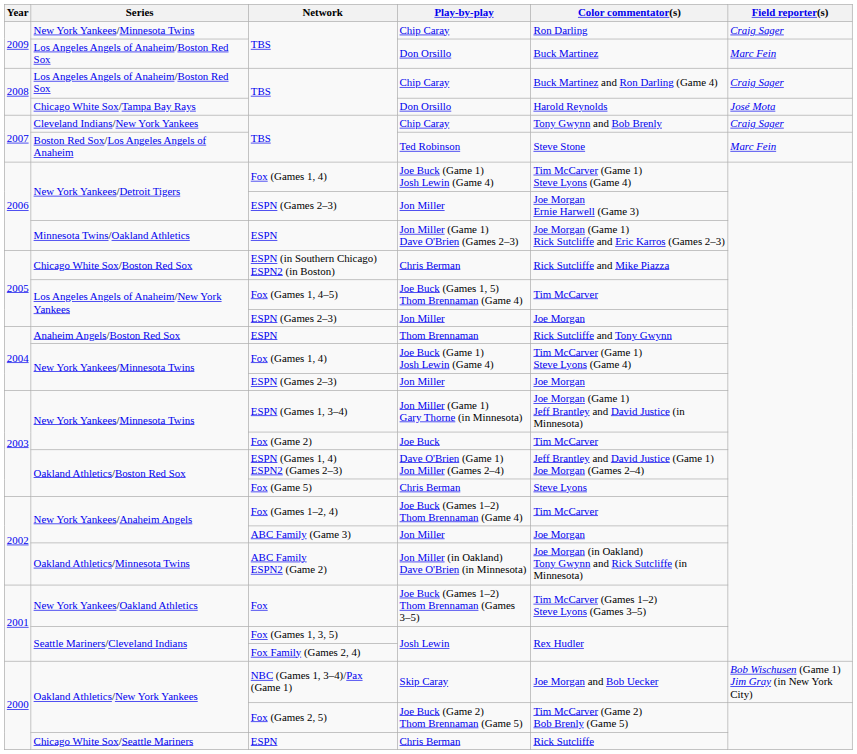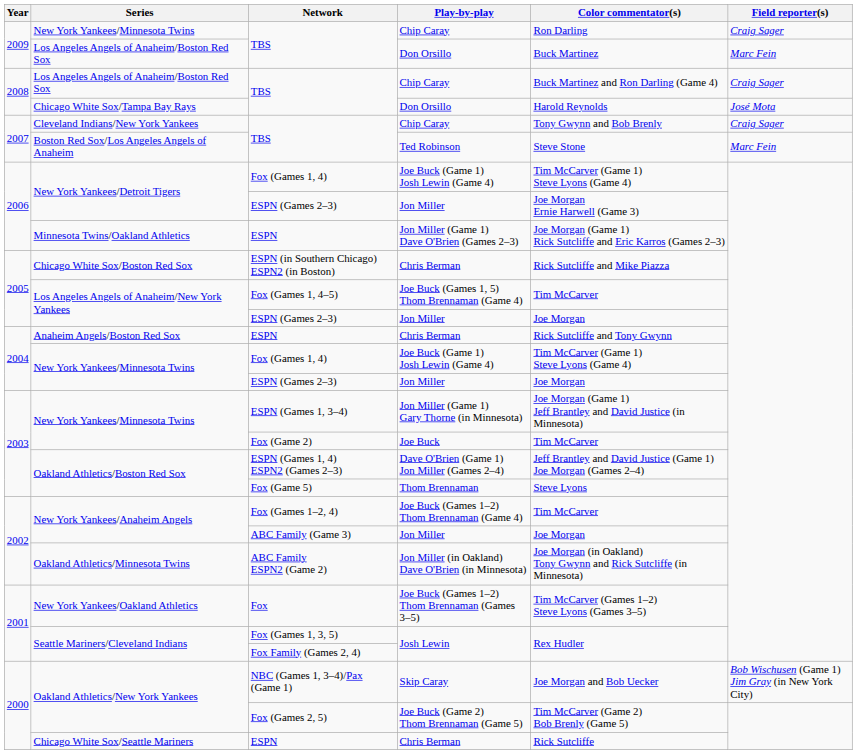Anaheim Angels/Boston Red Sox / ESPN | Play-by-play: Thom Brennaman -> Chris Berman
Fox (Game 5) | Play-by-play: Chris Berman -> Thom Brennaman
